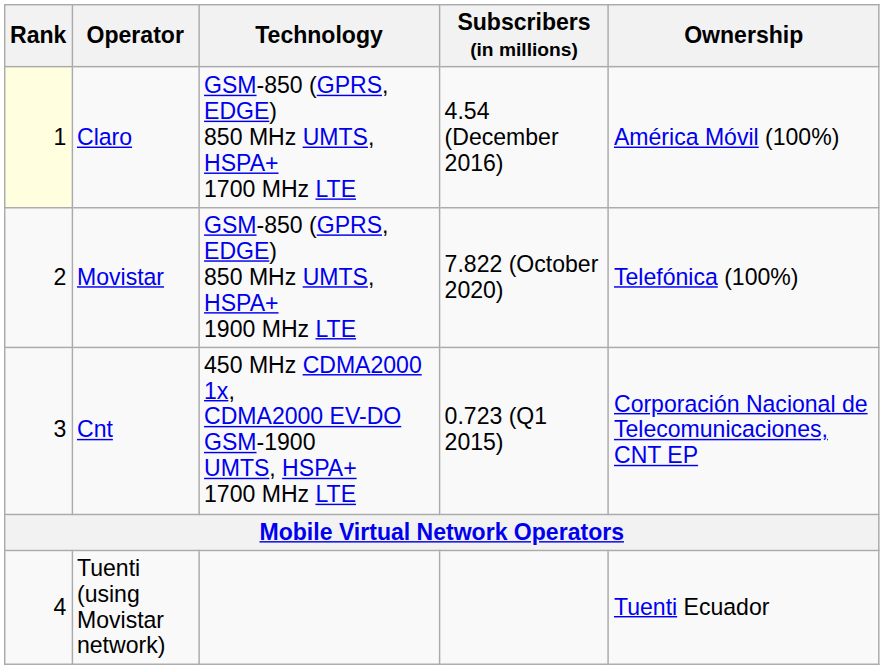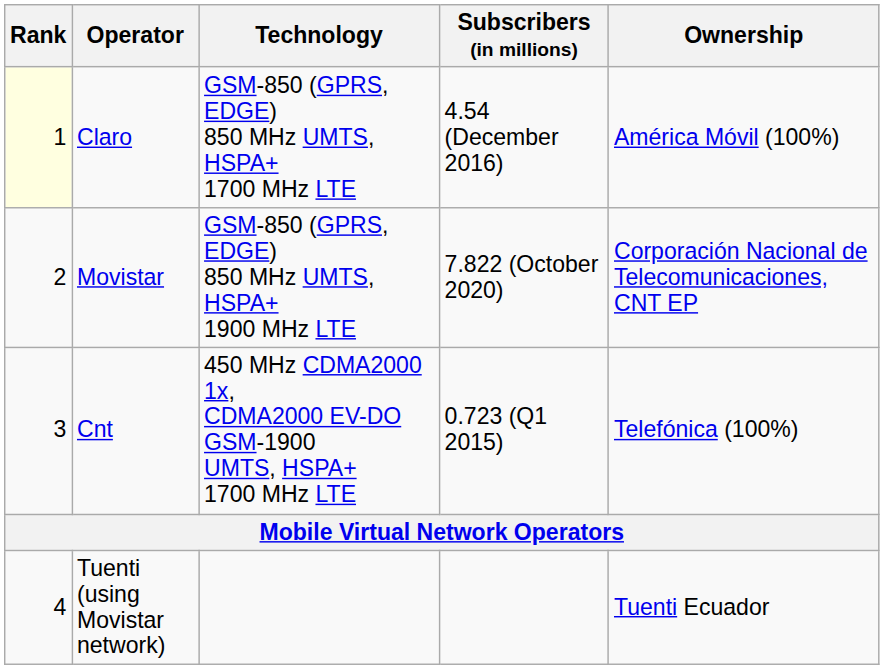Movistar | Ownership: Telefónica (100%) -> Corporación Nacional de Telecomunicaciones, CNT EP
Cnt | Ownership: Corporación Nacional de Telecomunicaciones, CNT EP -> Telefónica (100%)
